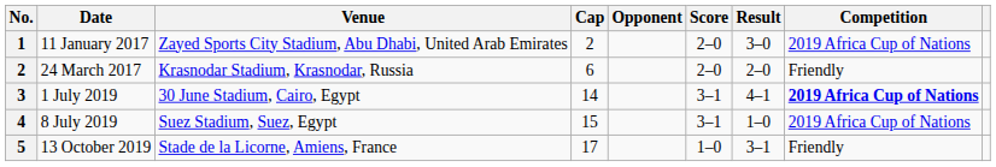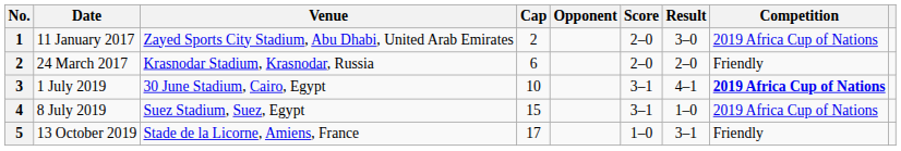1 July 2019 | Cap: 14 -> 10
